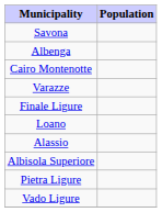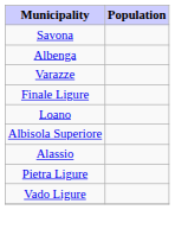- row: Cairo Montenotte
rows swapped: Alassio <-> Albisola Superiore
